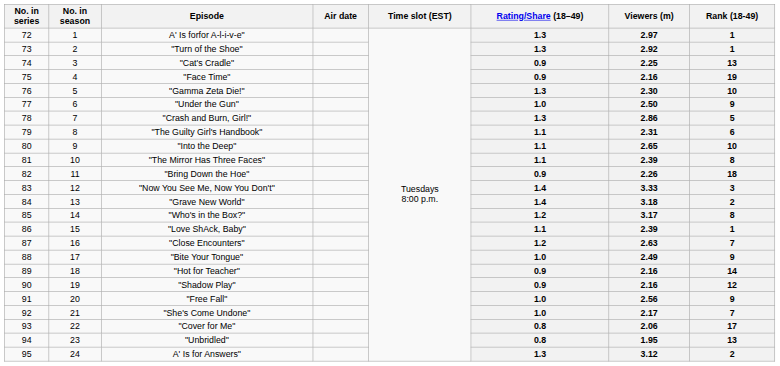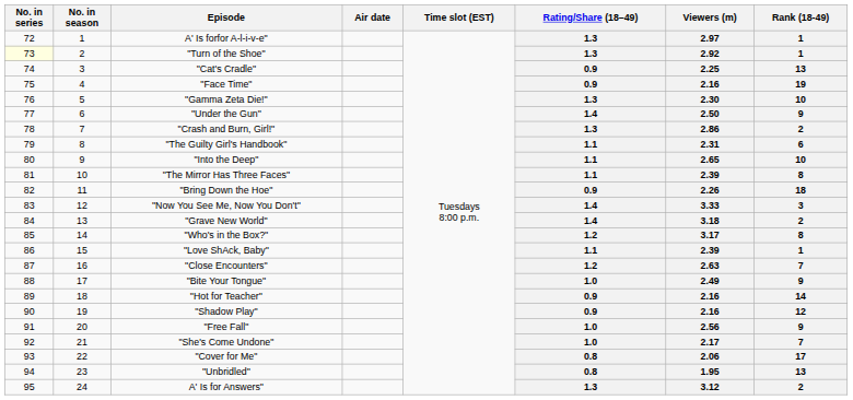"Turn of the Shoe" | No. in series: no background -> lightyellow background
"Under the Gun" | Rating/Share (18–49): 1.0 -> 1.4
"Crash and Burn, Girl!" | Rank (18-49): 5 -> 2
